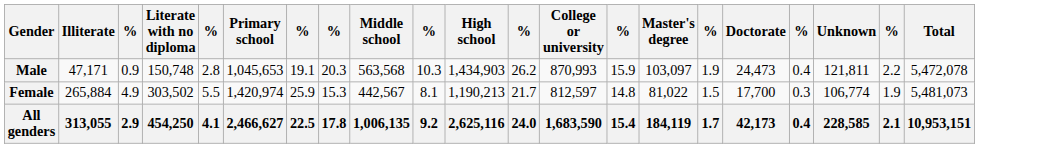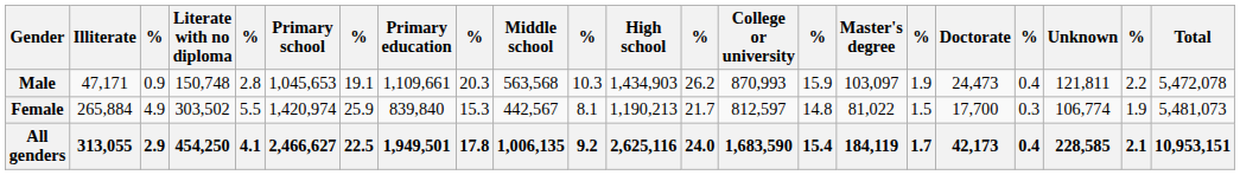+ column: Primary education | 1,109,661 | 839,840 | 1,949,501
